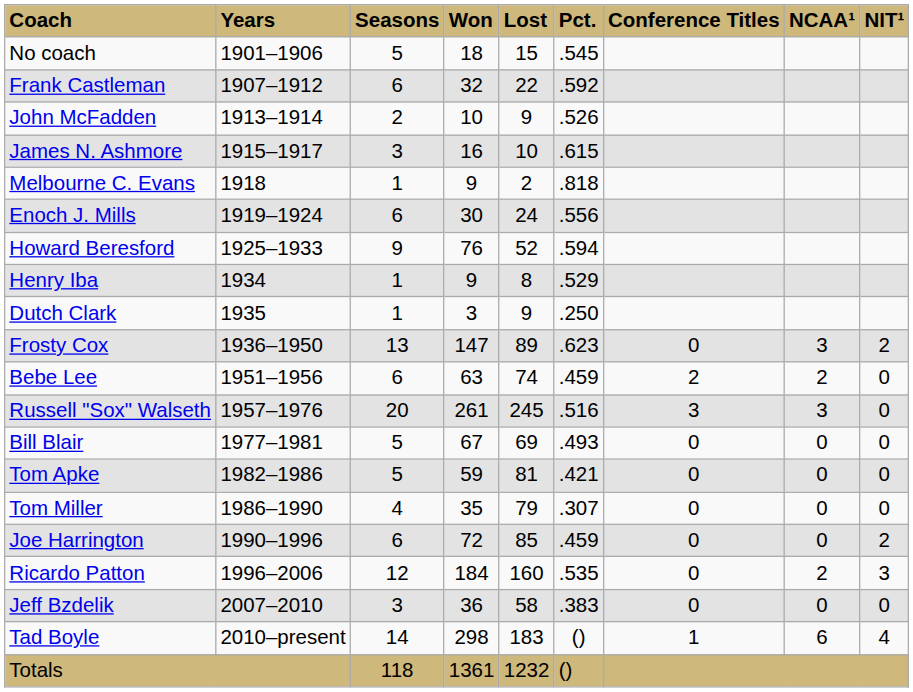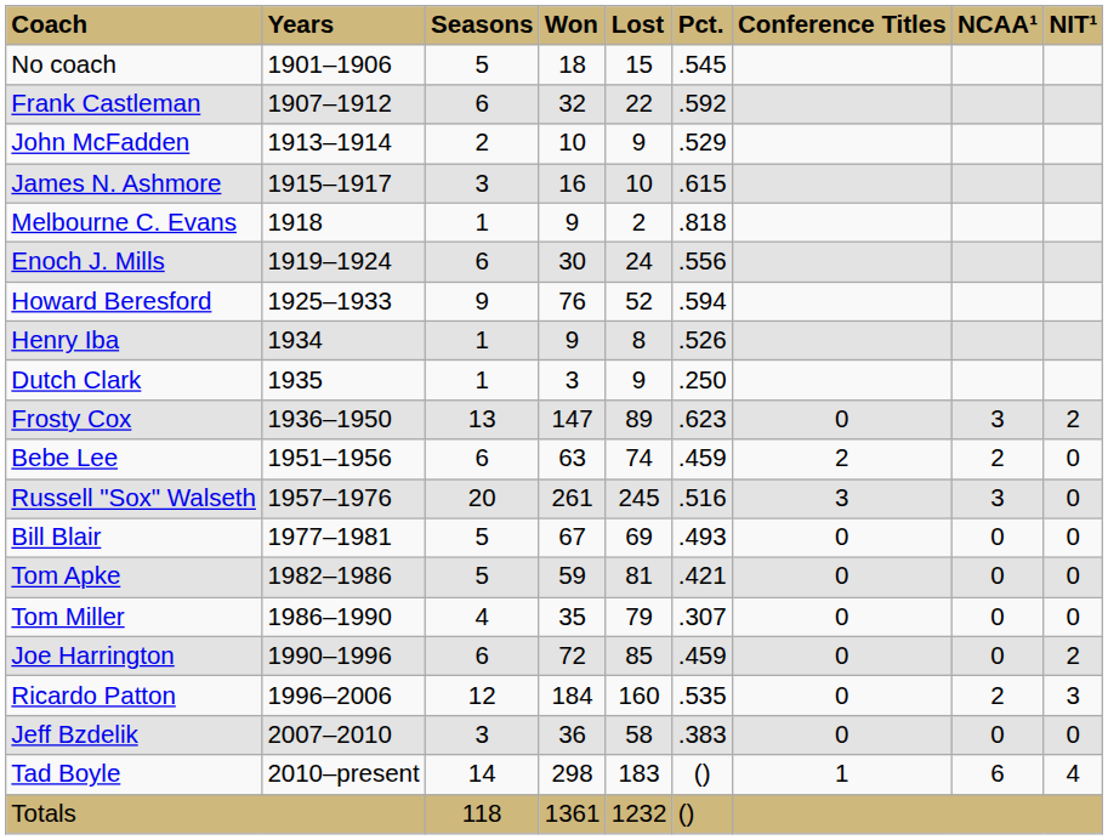John McFadden | Pct.: .526 -> .529
Henry Iba | Pct.: .529 -> .526
